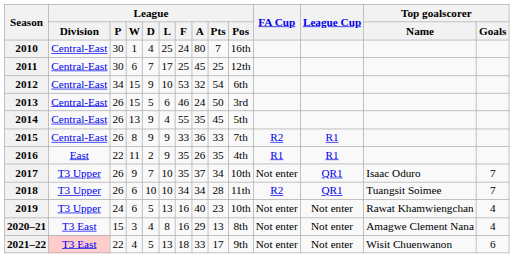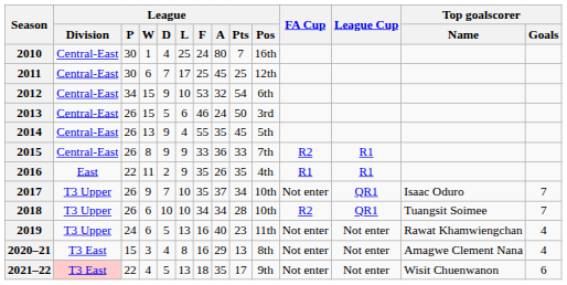2018 | League / Pos: 11th -> 10th
2019 | League / Pos: 10th -> 11th
2021–22 | League / A: 33 -> 35
